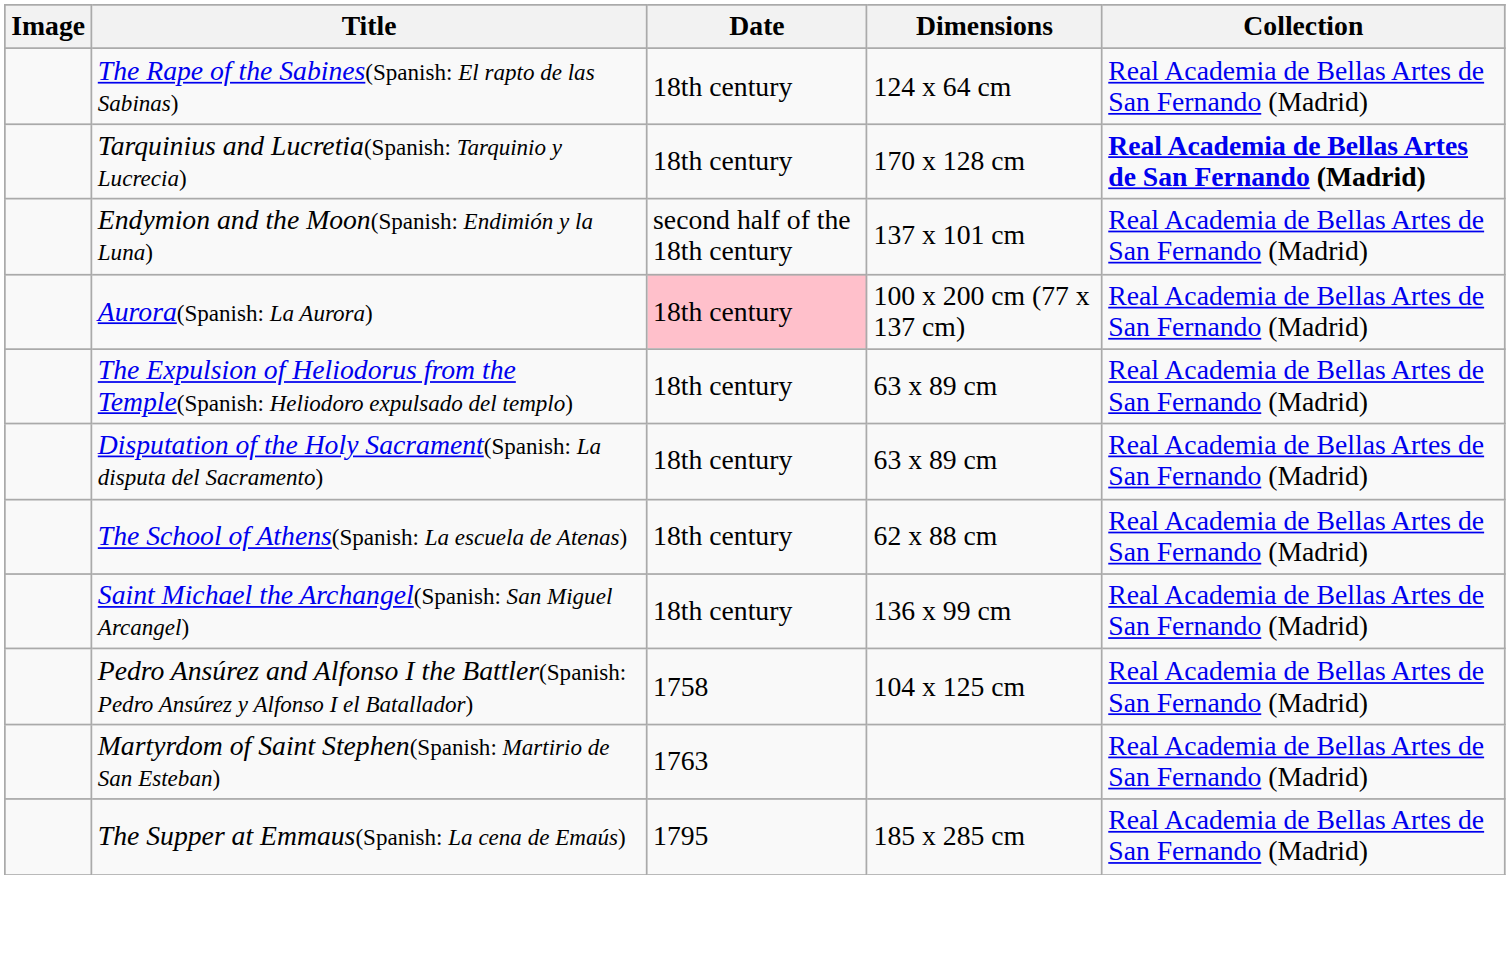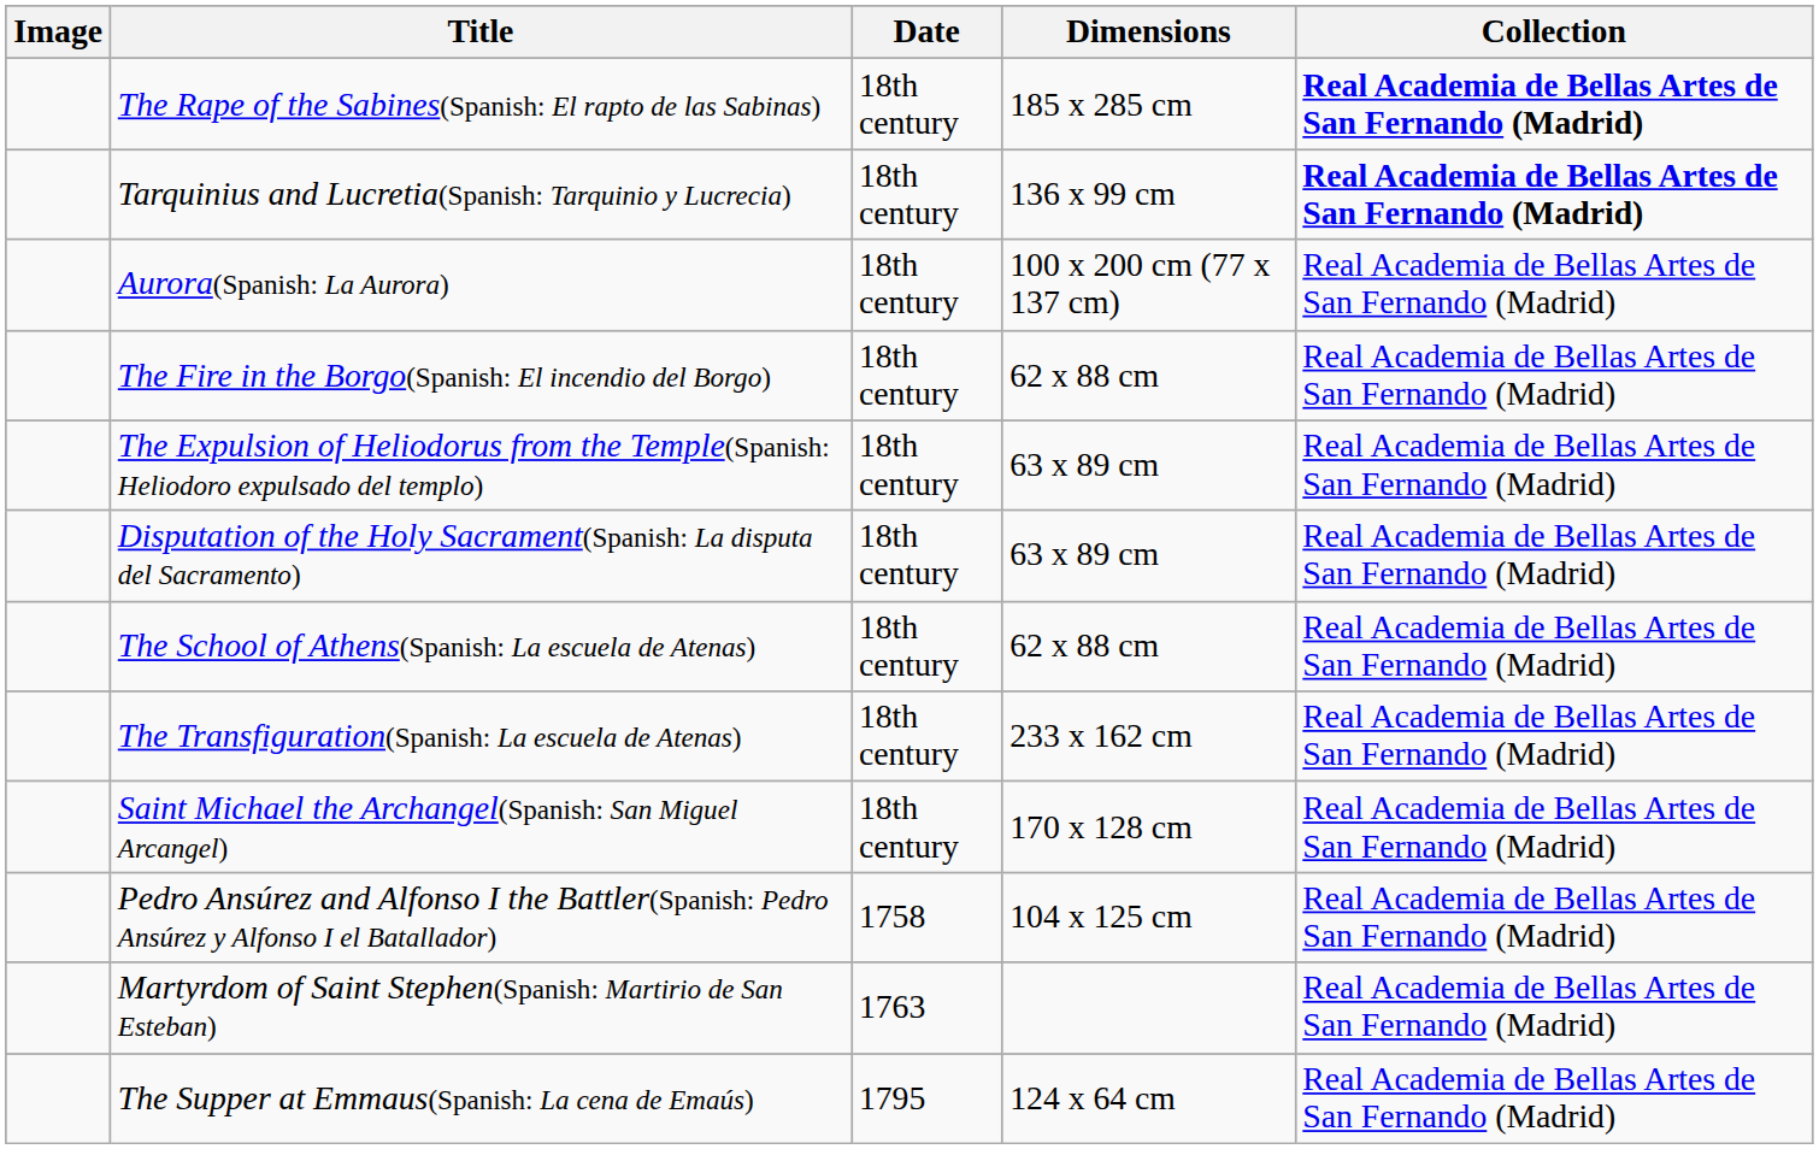The Rape of the Sabines(Spanish: El rapto de las Sabinas) | Dimensions: 124 x 64 cm -> 185 x 285 cm
The Rape of the Sabines(Spanish: El rapto de las Sabinas) | Collection: normal -> bold
Tarquinius and Lucretia(Spanish: Tarquinio y Lucrecia) | Dimensions: 170 x 128 cm -> 136 x 99 cm
- row: Endymion and the Moon(Spanish: Endimión y la Luna) | second half of the 18th century | 137 x 101 cm | Real Academia de Bellas Artes de San Fernando (Madrid)
Aurora(Spanish: La Aurora) | Date: pink background -> no background
+ row: The Fire in the Borgo(Spanish: El incendio del Borgo) | 18th century | 62 x 88 cm | Real Academia de Bellas Artes de San Fernando (Madrid)
+ row: The Transfiguration(Spanish: La escuela de Atenas) | 18th century | 233 x 162 cm | Real Academia de Bellas Artes de San Fernando (Madrid)
Saint Michael the Archangel(Spanish: San Miguel Arcangel) | Dimensions: 136 x 99 cm -> 170 x 128 cm
The Supper at Emmaus(Spanish: La cena de Emaús) | Dimensions: 185 x 285 cm -> 124 x 64 cm
